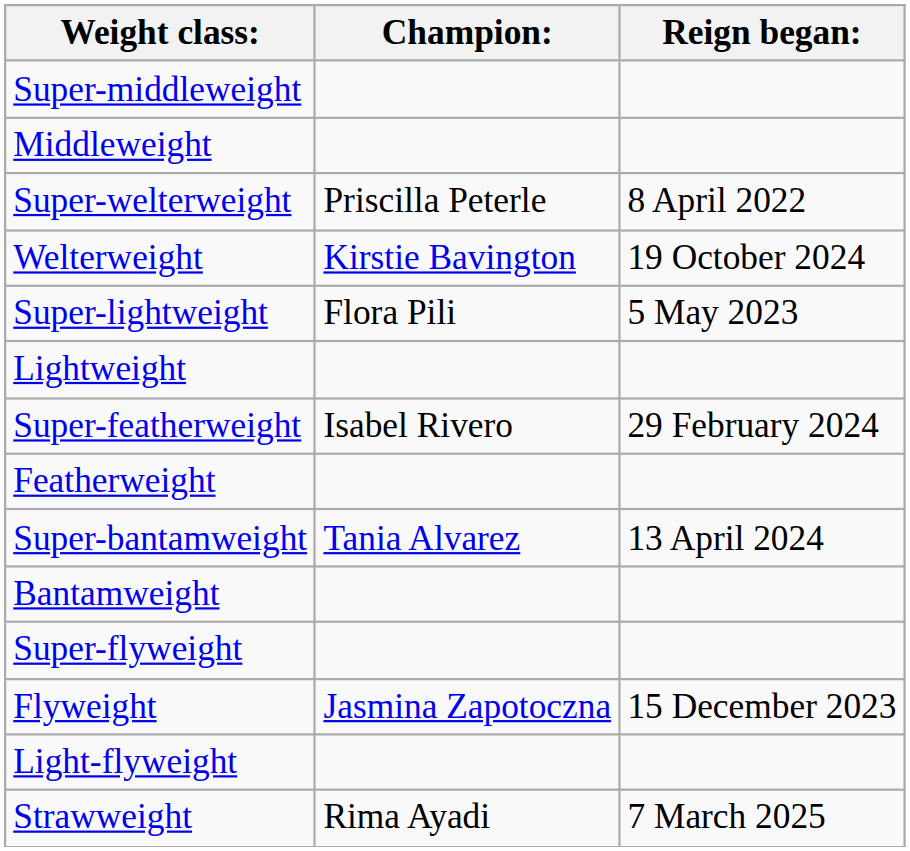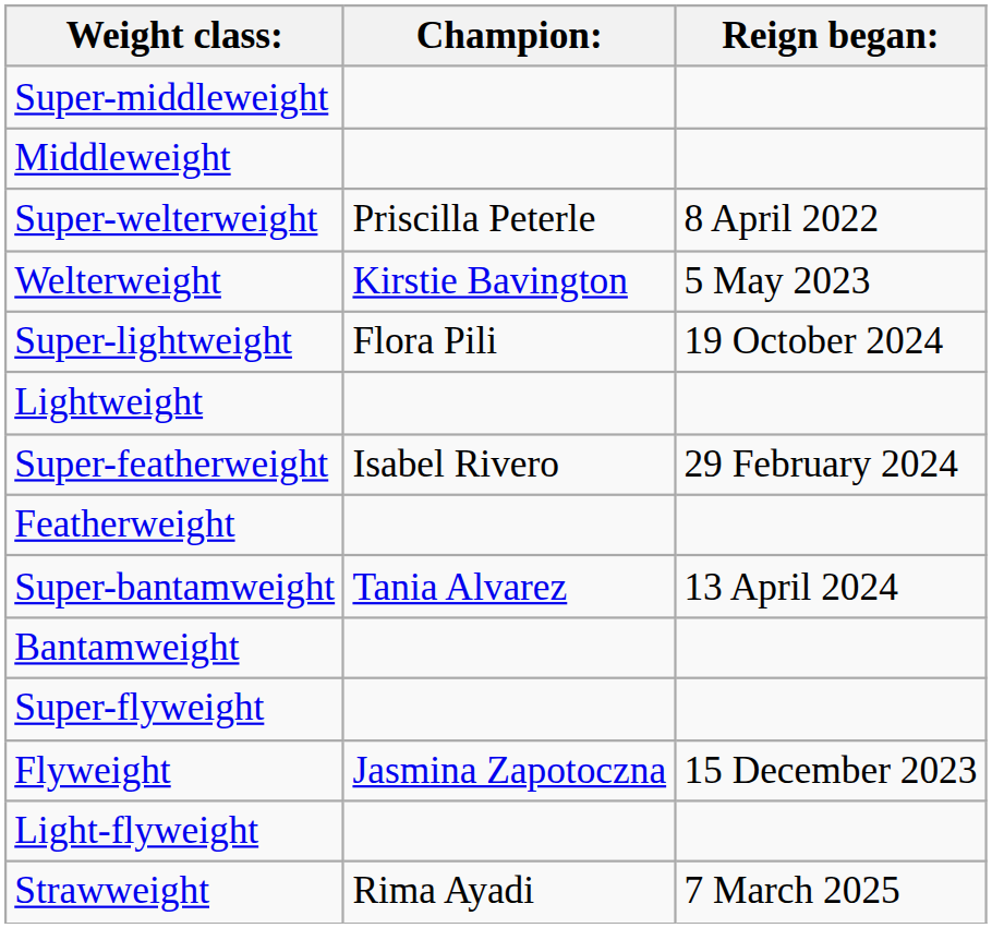Welterweight | Reign began:: 19 October 2024 -> 5 May 2023
Super-lightweight | Reign began:: 5 May 2023 -> 19 October 2024
